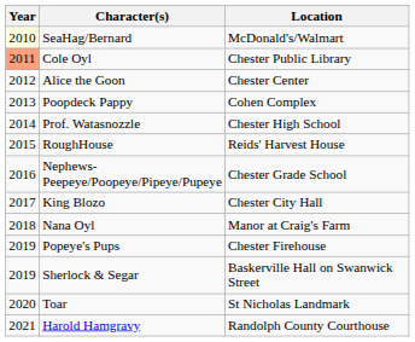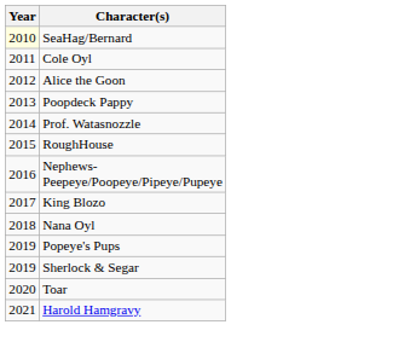- column: Location | McDonald's/Walmart | Chester Public Library | Chester Center | Cohen Complex | Chester High School | Reids' Harvest House | Chester Grade School | Chester City Hall | Manor at Craig's Farm | Chester Firehouse | Baskerville Hall on Swanwick Street | St Nicholas Landmark | Randolph County Courthouse
Cole Oyl | Year: lightsalmon background -> no background
